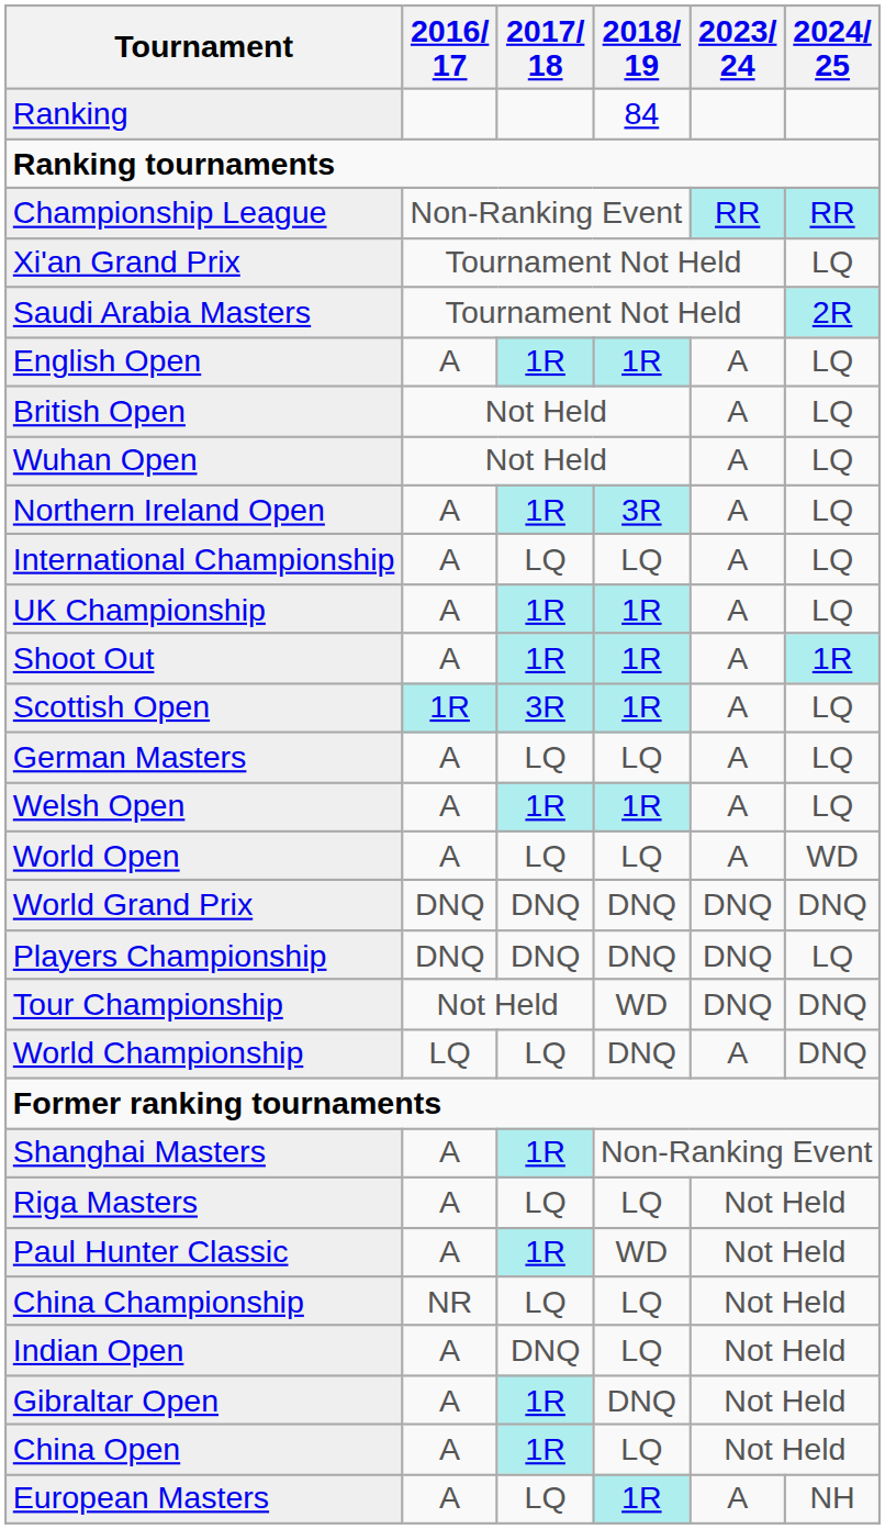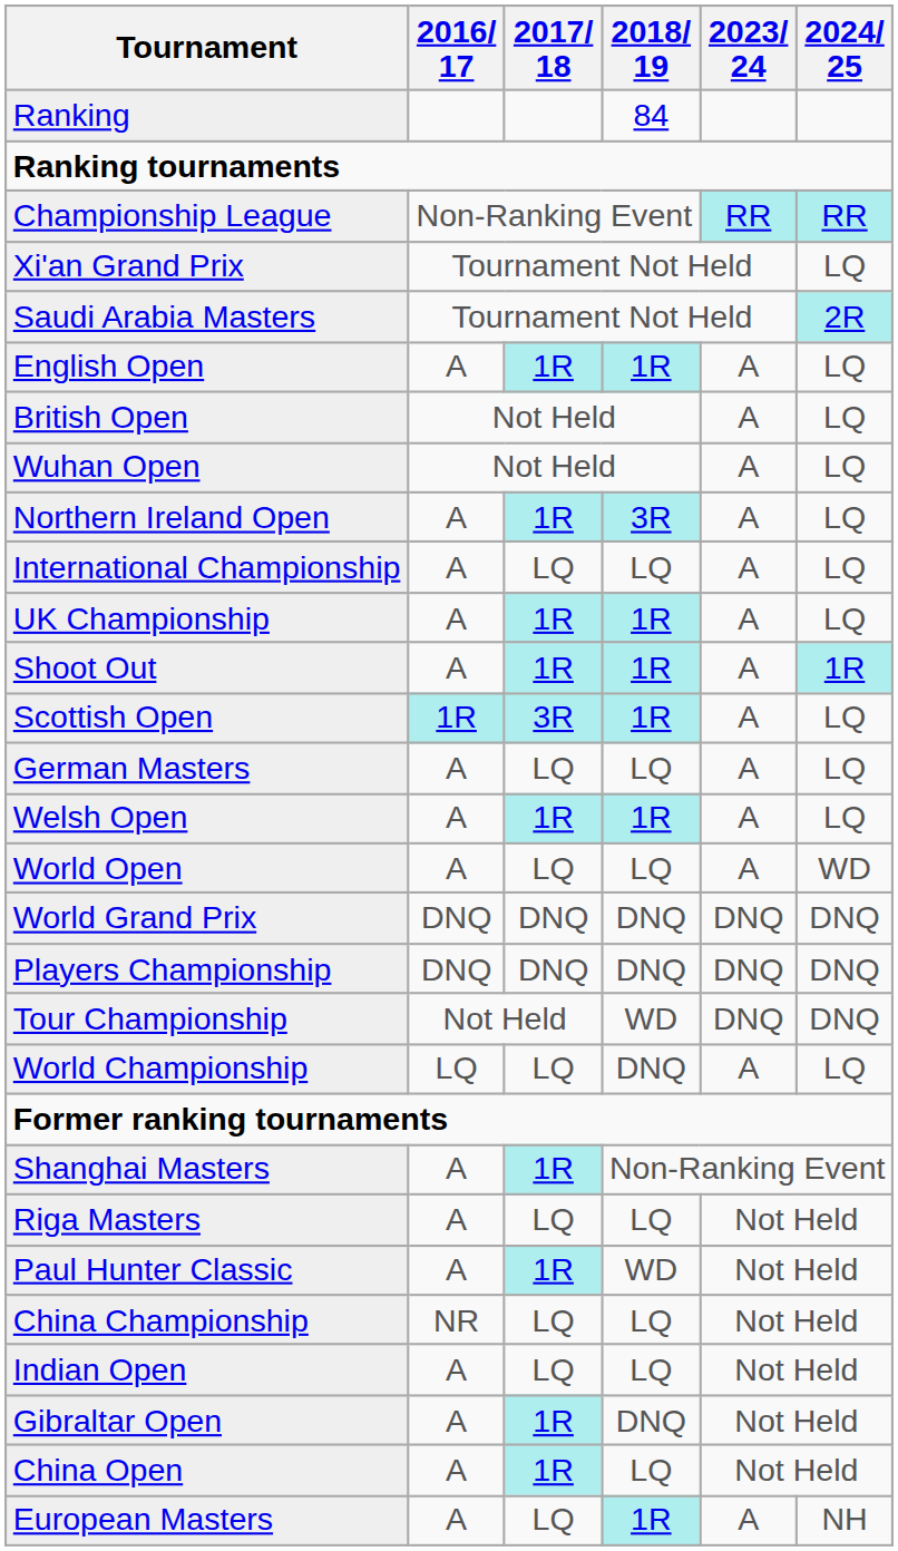Players Championship | 2024/ 25: LQ -> DNQ
World Championship | 2024/ 25: DNQ -> LQ
Indian Open | 2017/ 18: DNQ -> LQ
